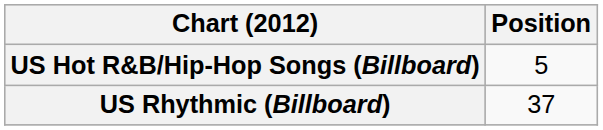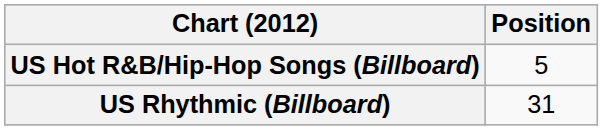US Rhythmic (Billboard) | Position: 37 -> 31
